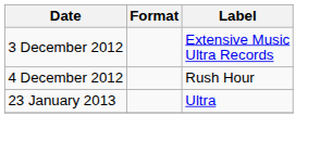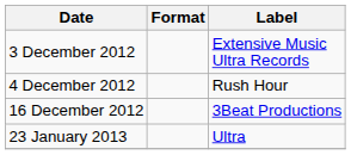+ row: 16 December 2012 | 3Beat Productions
